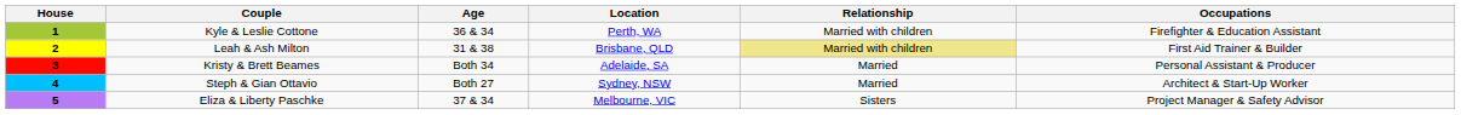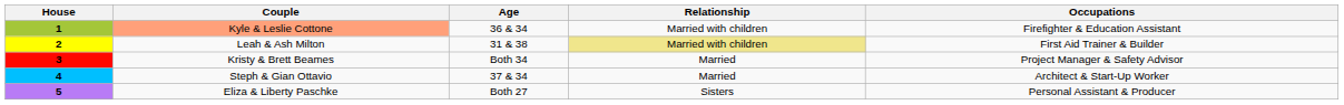- column: Location | Perth, WA | Brisbane, QLD | Adelaide, SA | Sydney, NSW | Melbourne, VIC
1 | Couple: no background -> lightsalmon background
3 | Occupations: Personal Assistant & Producer -> Project Manager & Safety Advisor
4 | Age: Both 27 -> 37 & 34
5 | Age: 37 & 34 -> Both 27
5 | Occupations: Project Manager & Safety Advisor -> Personal Assistant & Producer
